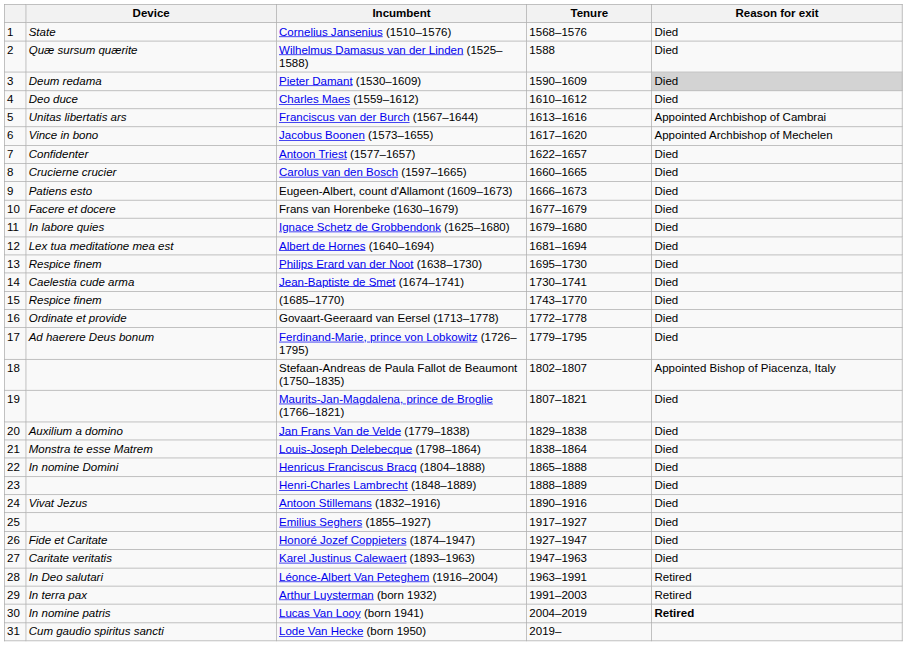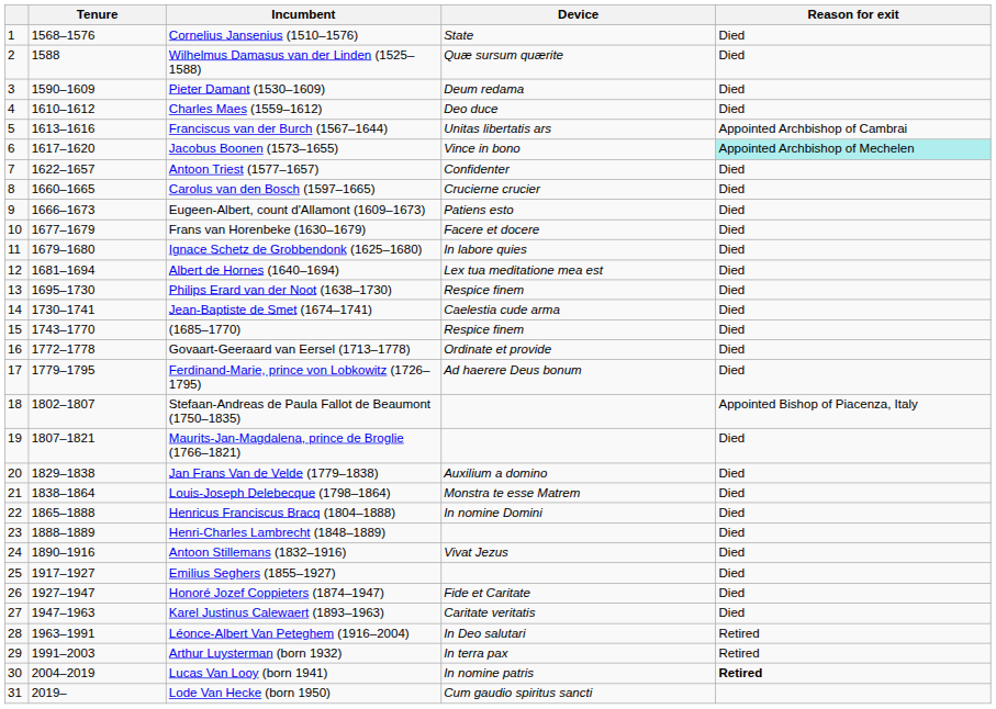columns swapped: Tenure <-> Device
Pieter Damant (1530–1609) | Reason for exit: lightgrey background -> no background
Jacobus Boonen (1573–1655) | Reason for exit: no background -> paleturquoise background
